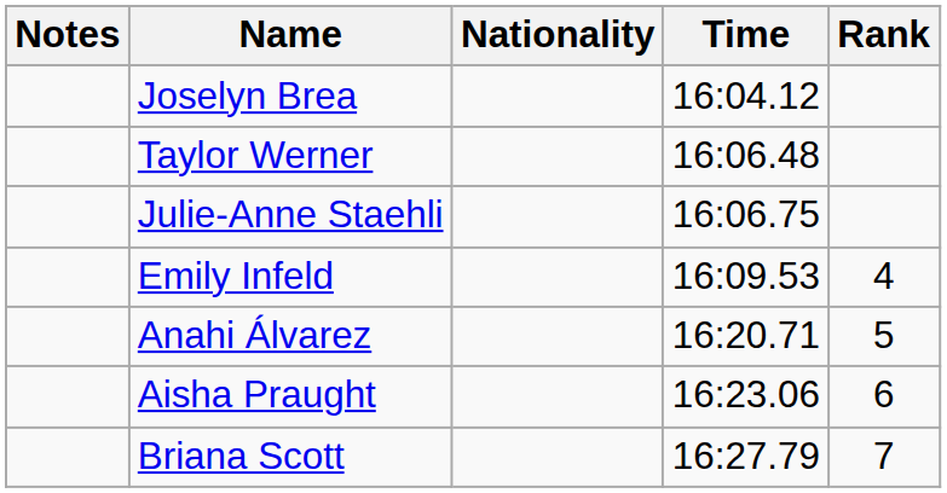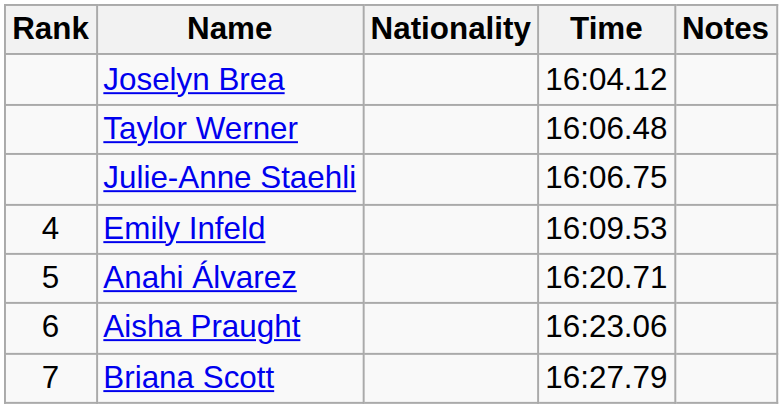columns swapped: Rank <-> Notes
